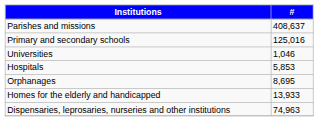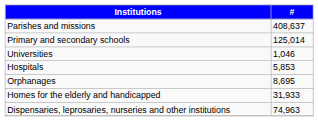Primary and secondary schools | #: 125,016 -> 125,014
Homes for the elderly and handicapped | #: 13,933 -> 31,933
